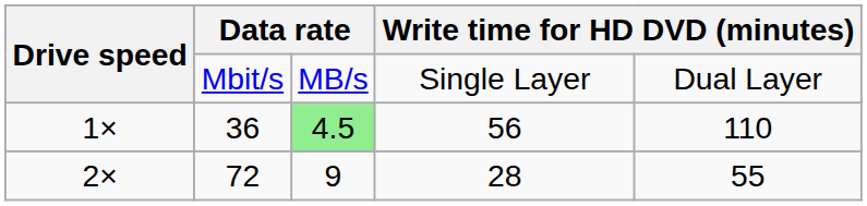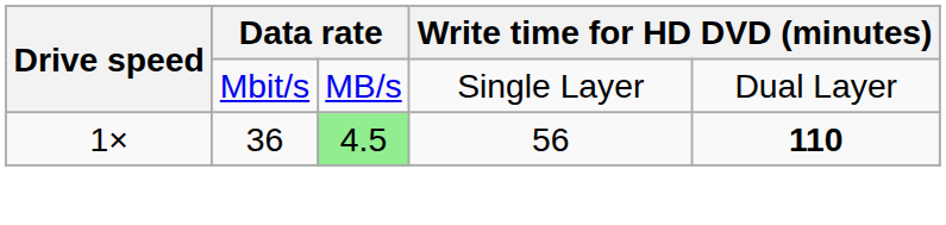1× | column 5: normal -> bold
- row: 2× | 72 | 9 | 28 | 55
